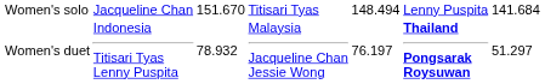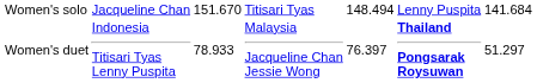Women's duet | column 3: 78.932 -> 78.933
Women's duet | column 5: 76.197 -> 76.397
